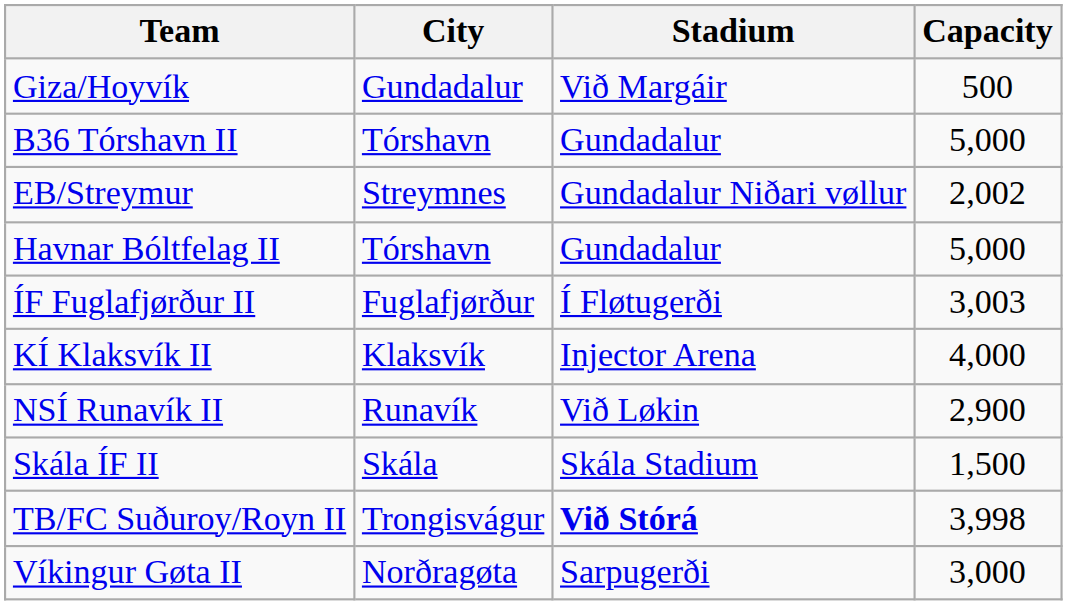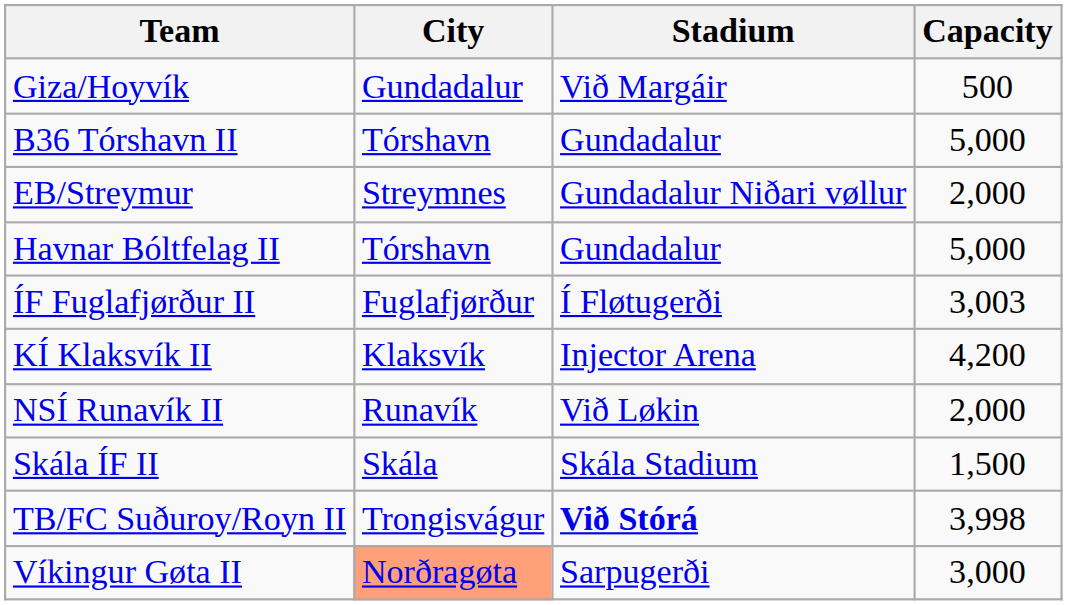EB/Streymur | Capacity: 2,002 -> 2,000
KÍ Klaksvík II | Capacity: 4,000 -> 4,200
NSÍ Runavík II | Capacity: 2,900 -> 2,000
Víkingur Gøta II | City: no background -> lightsalmon background
